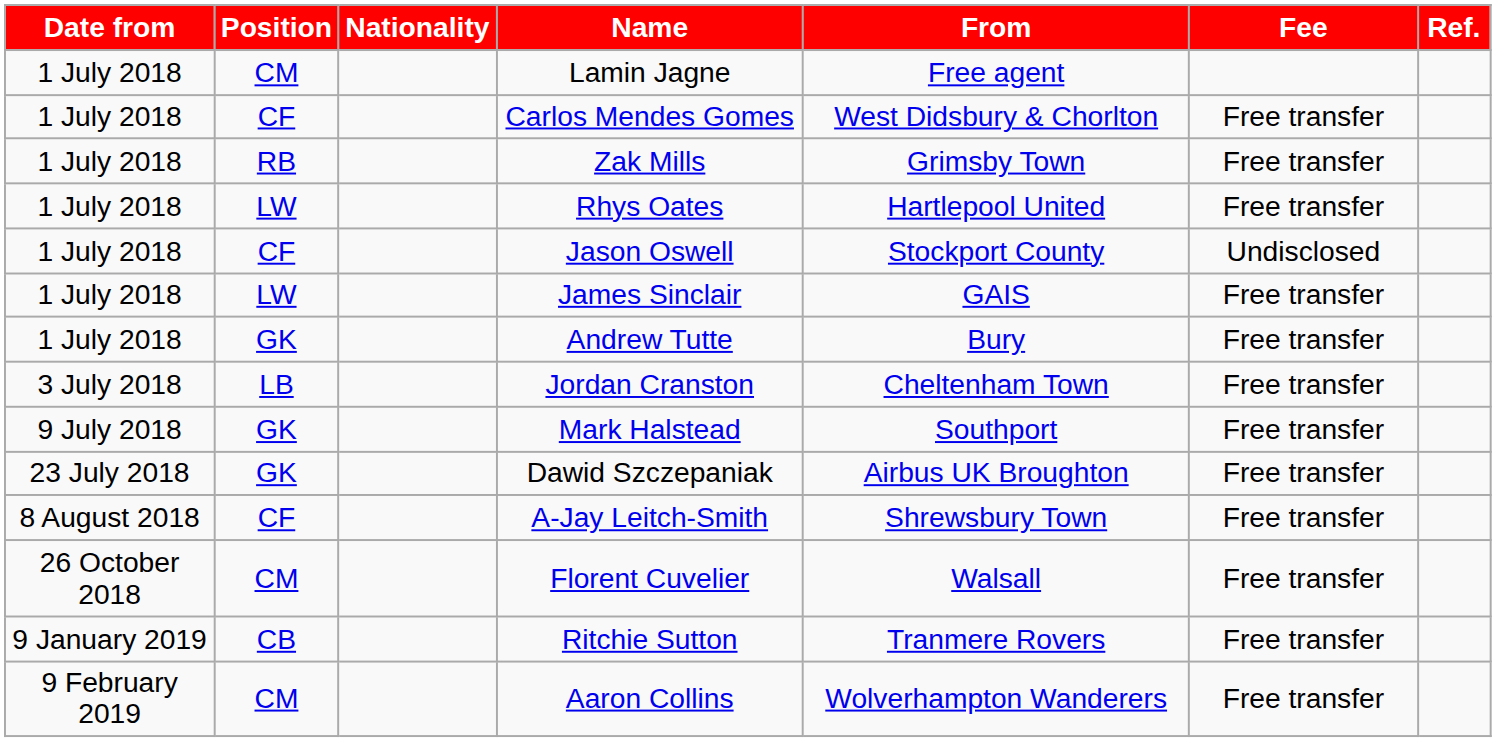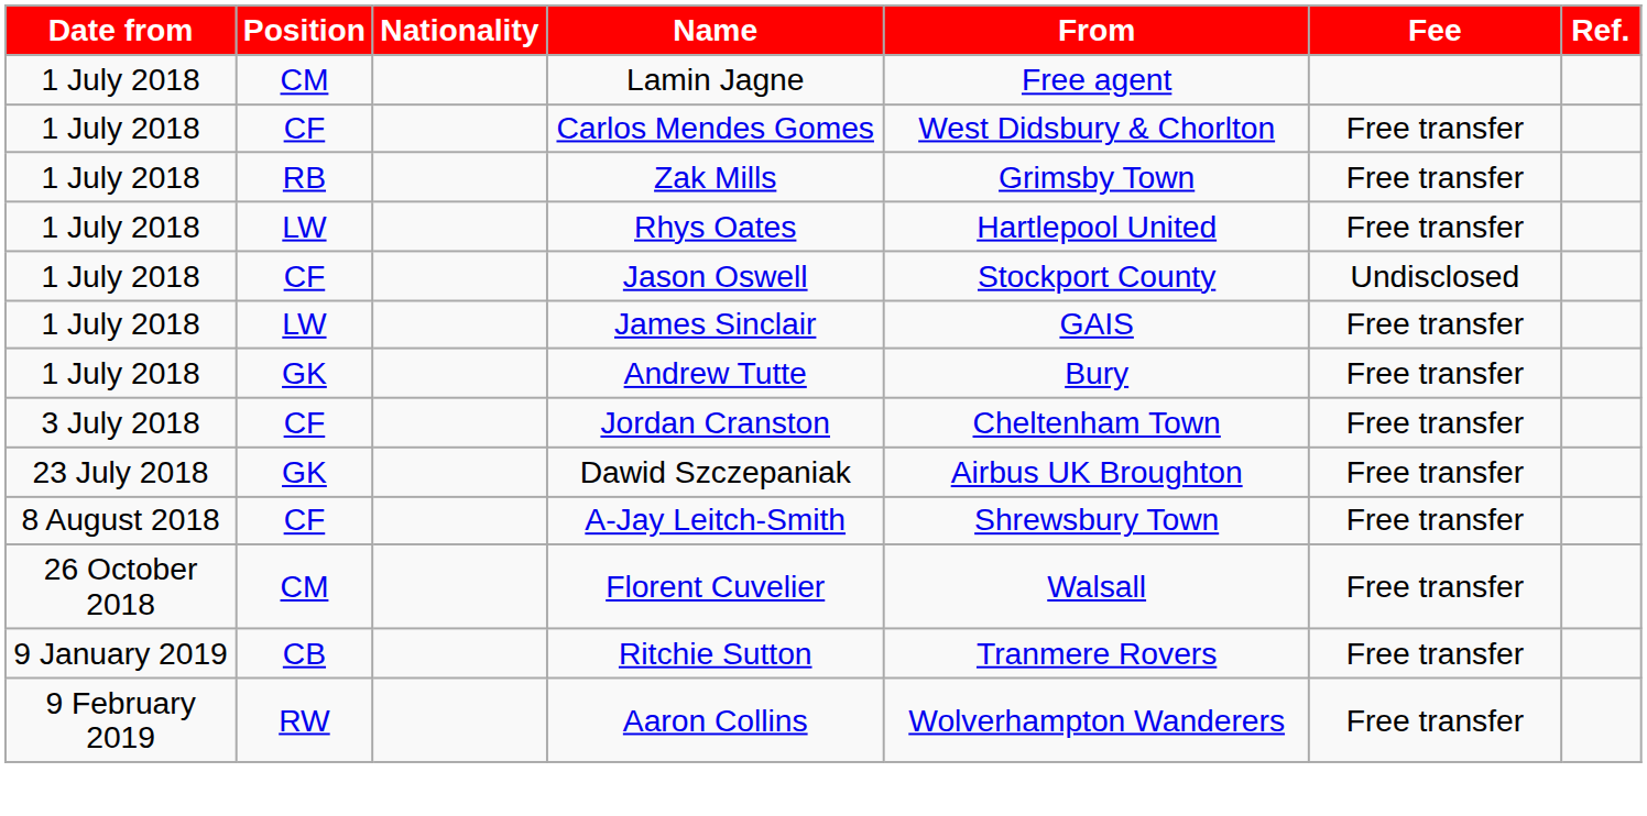Jordan Cranston | Position: LB -> CF
- row: 9 July 2018 | GK | Mark Halstead | Southport | Free transfer
Aaron Collins | Position: CM -> RW
